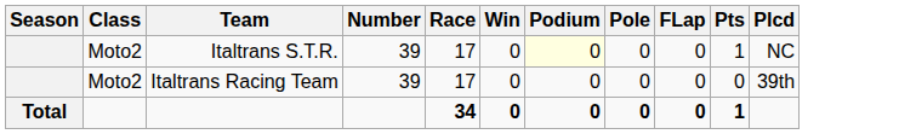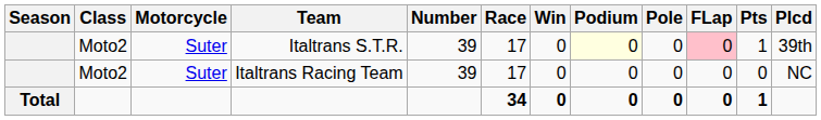+ column: Motorcycle | Suter | Suter
Italtrans S.T.R. | FLap: no background -> pink background
Italtrans S.T.R. | Plcd: NC -> 39th
Italtrans Racing Team | Plcd: 39th -> NC
